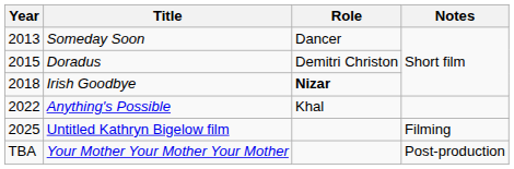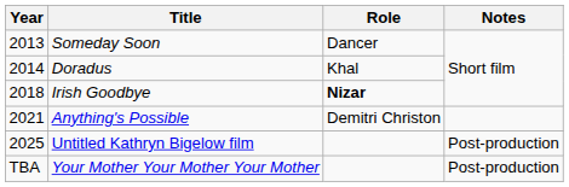Doradus | Year: 2015 -> 2014
Doradus | Role: Demitri Christon -> Khal
Anything's Possible | Year: 2022 -> 2021
Anything's Possible | Role: Khal -> Demitri Christon
Untitled Kathryn Bigelow film | Notes: Filming -> Post-production
